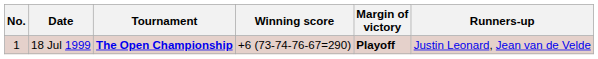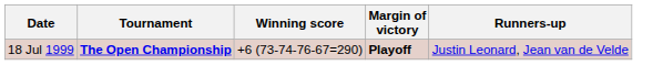- column: No. | 1
